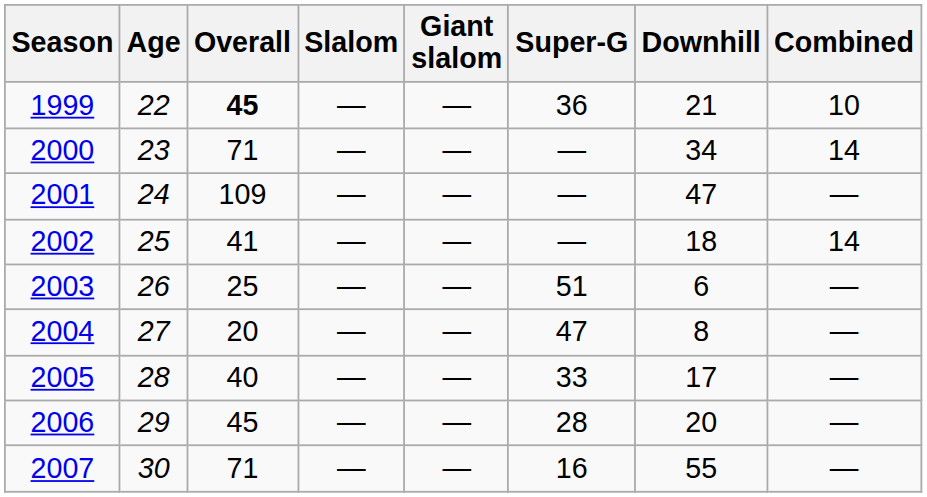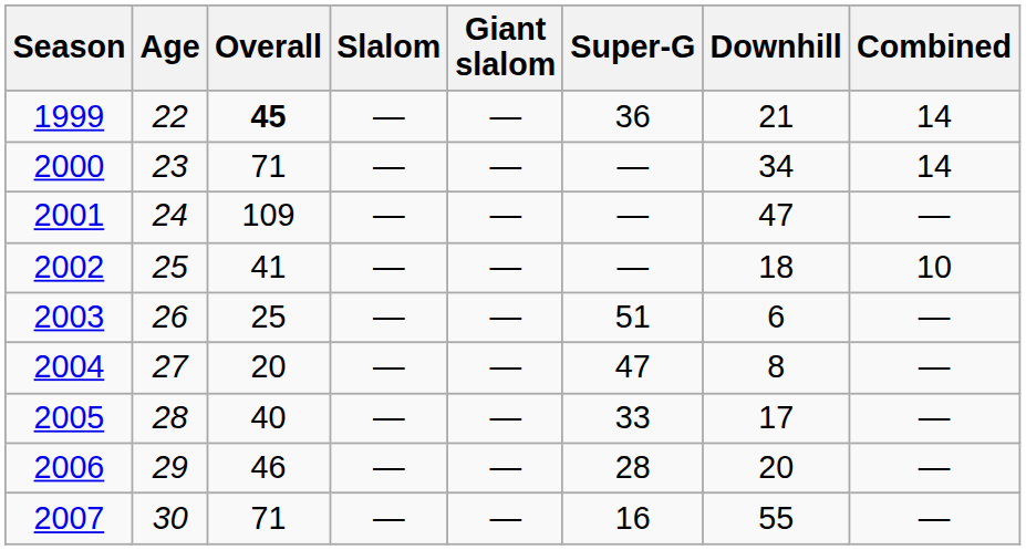1999 | Combined: 10 -> 14
2002 | Combined: 14 -> 10
2006 | Overall: 45 -> 46
